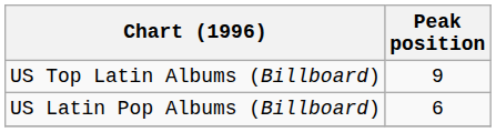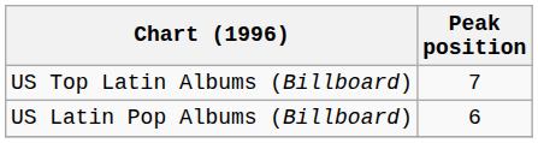US Top Latin Albums (Billboard) | Peak position: 9 -> 7
